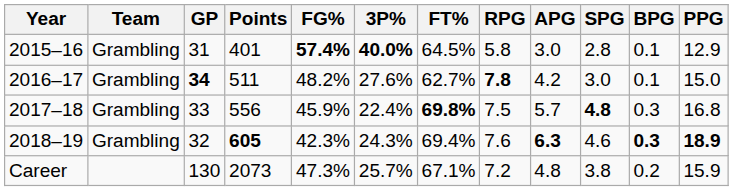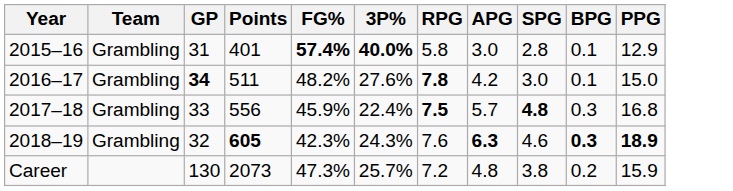- column: FT% | 64.5% | 62.7% | 69.8% | 69.4% | 67.1%
2017–18 | RPG: normal -> bold
